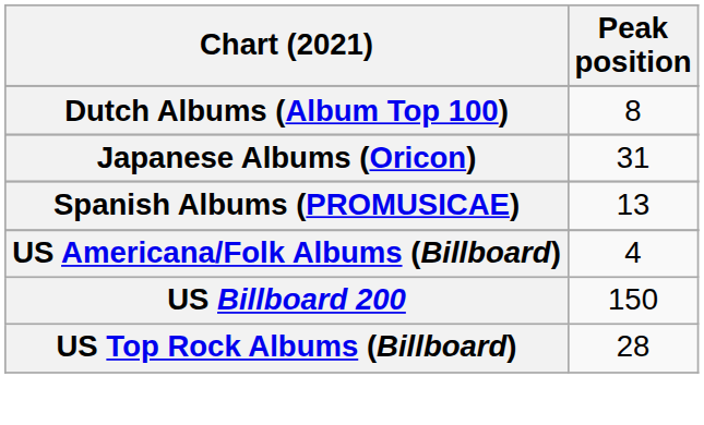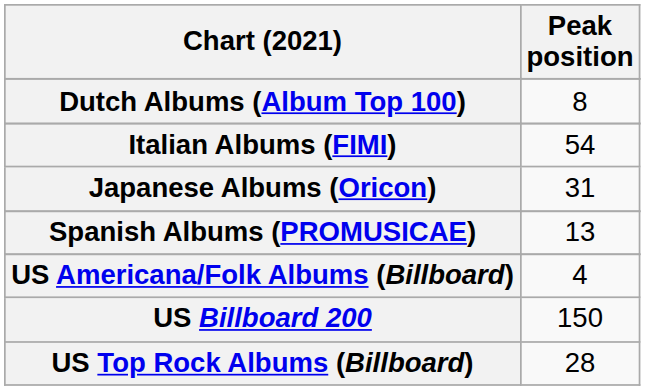+ row: Italian Albums (FIMI) | 54
